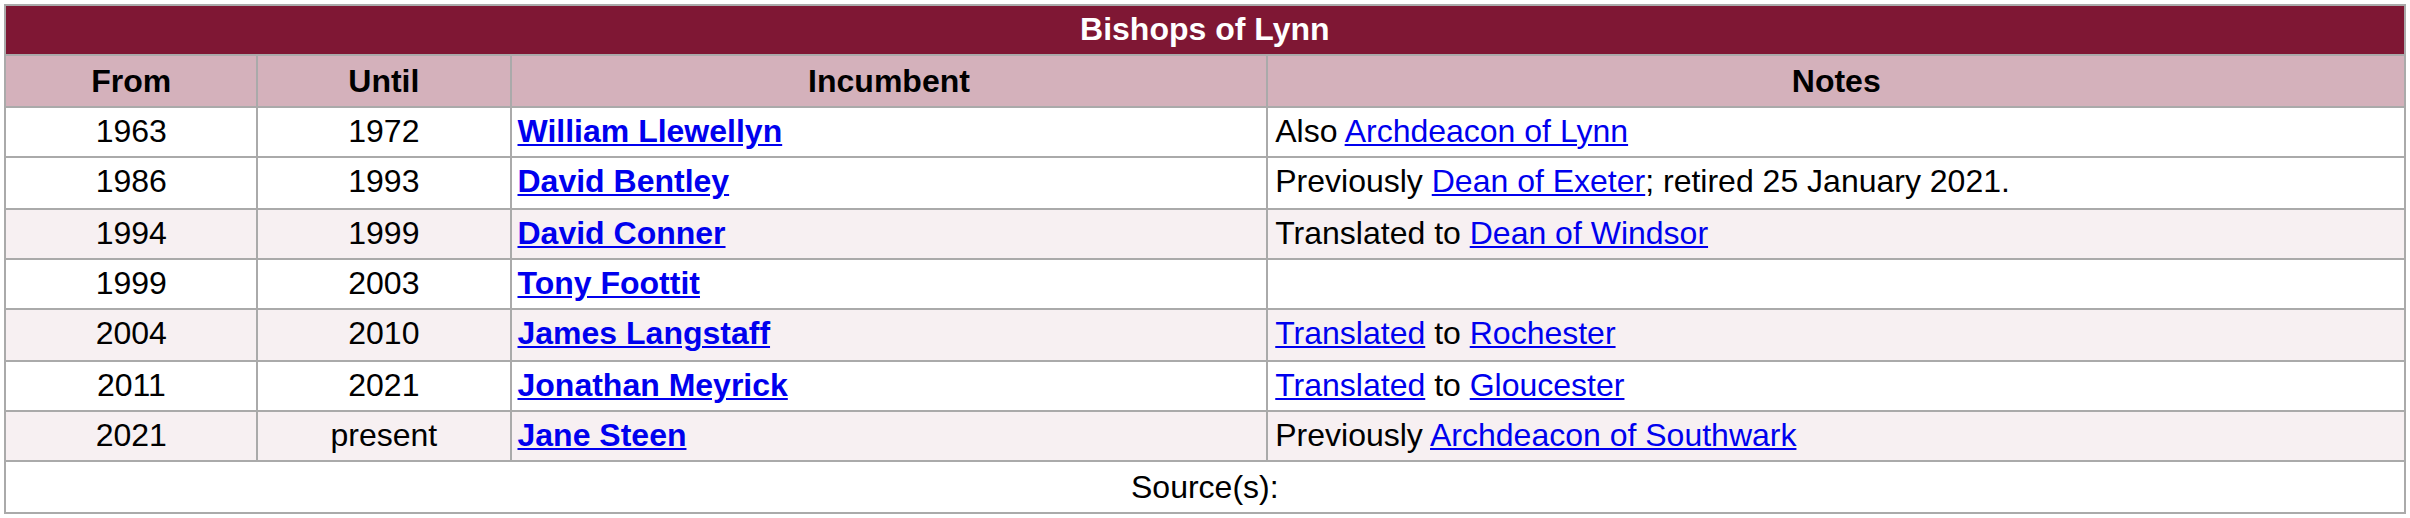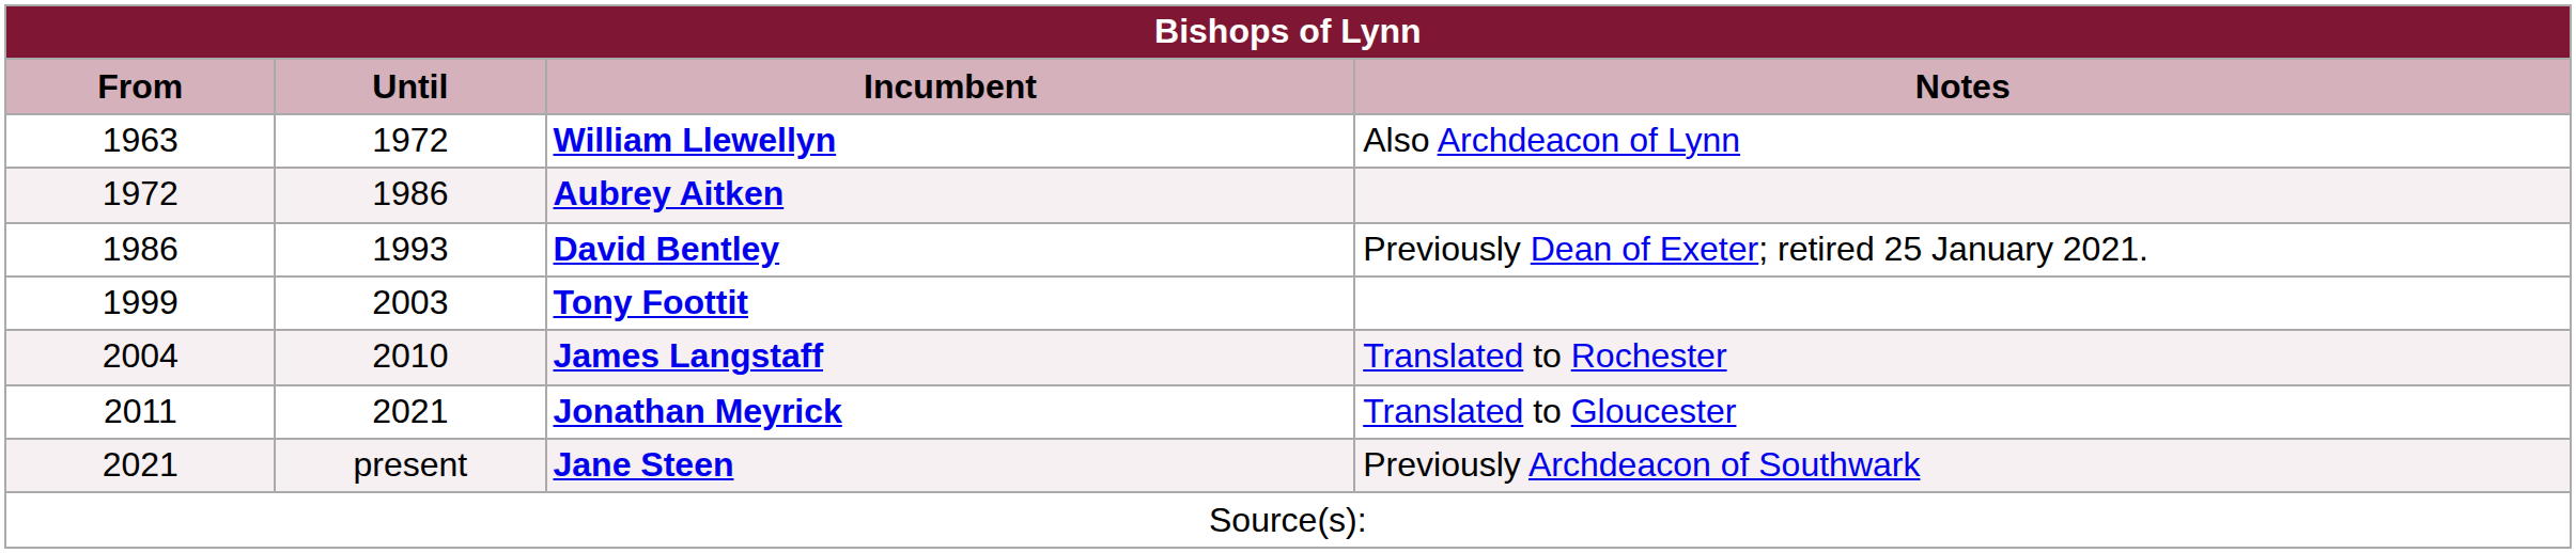+ row: 1972 | 1986 | Aubrey Aitken
- row: 1994 | 1999 | David Conner | Translated to Dean of Windsor
